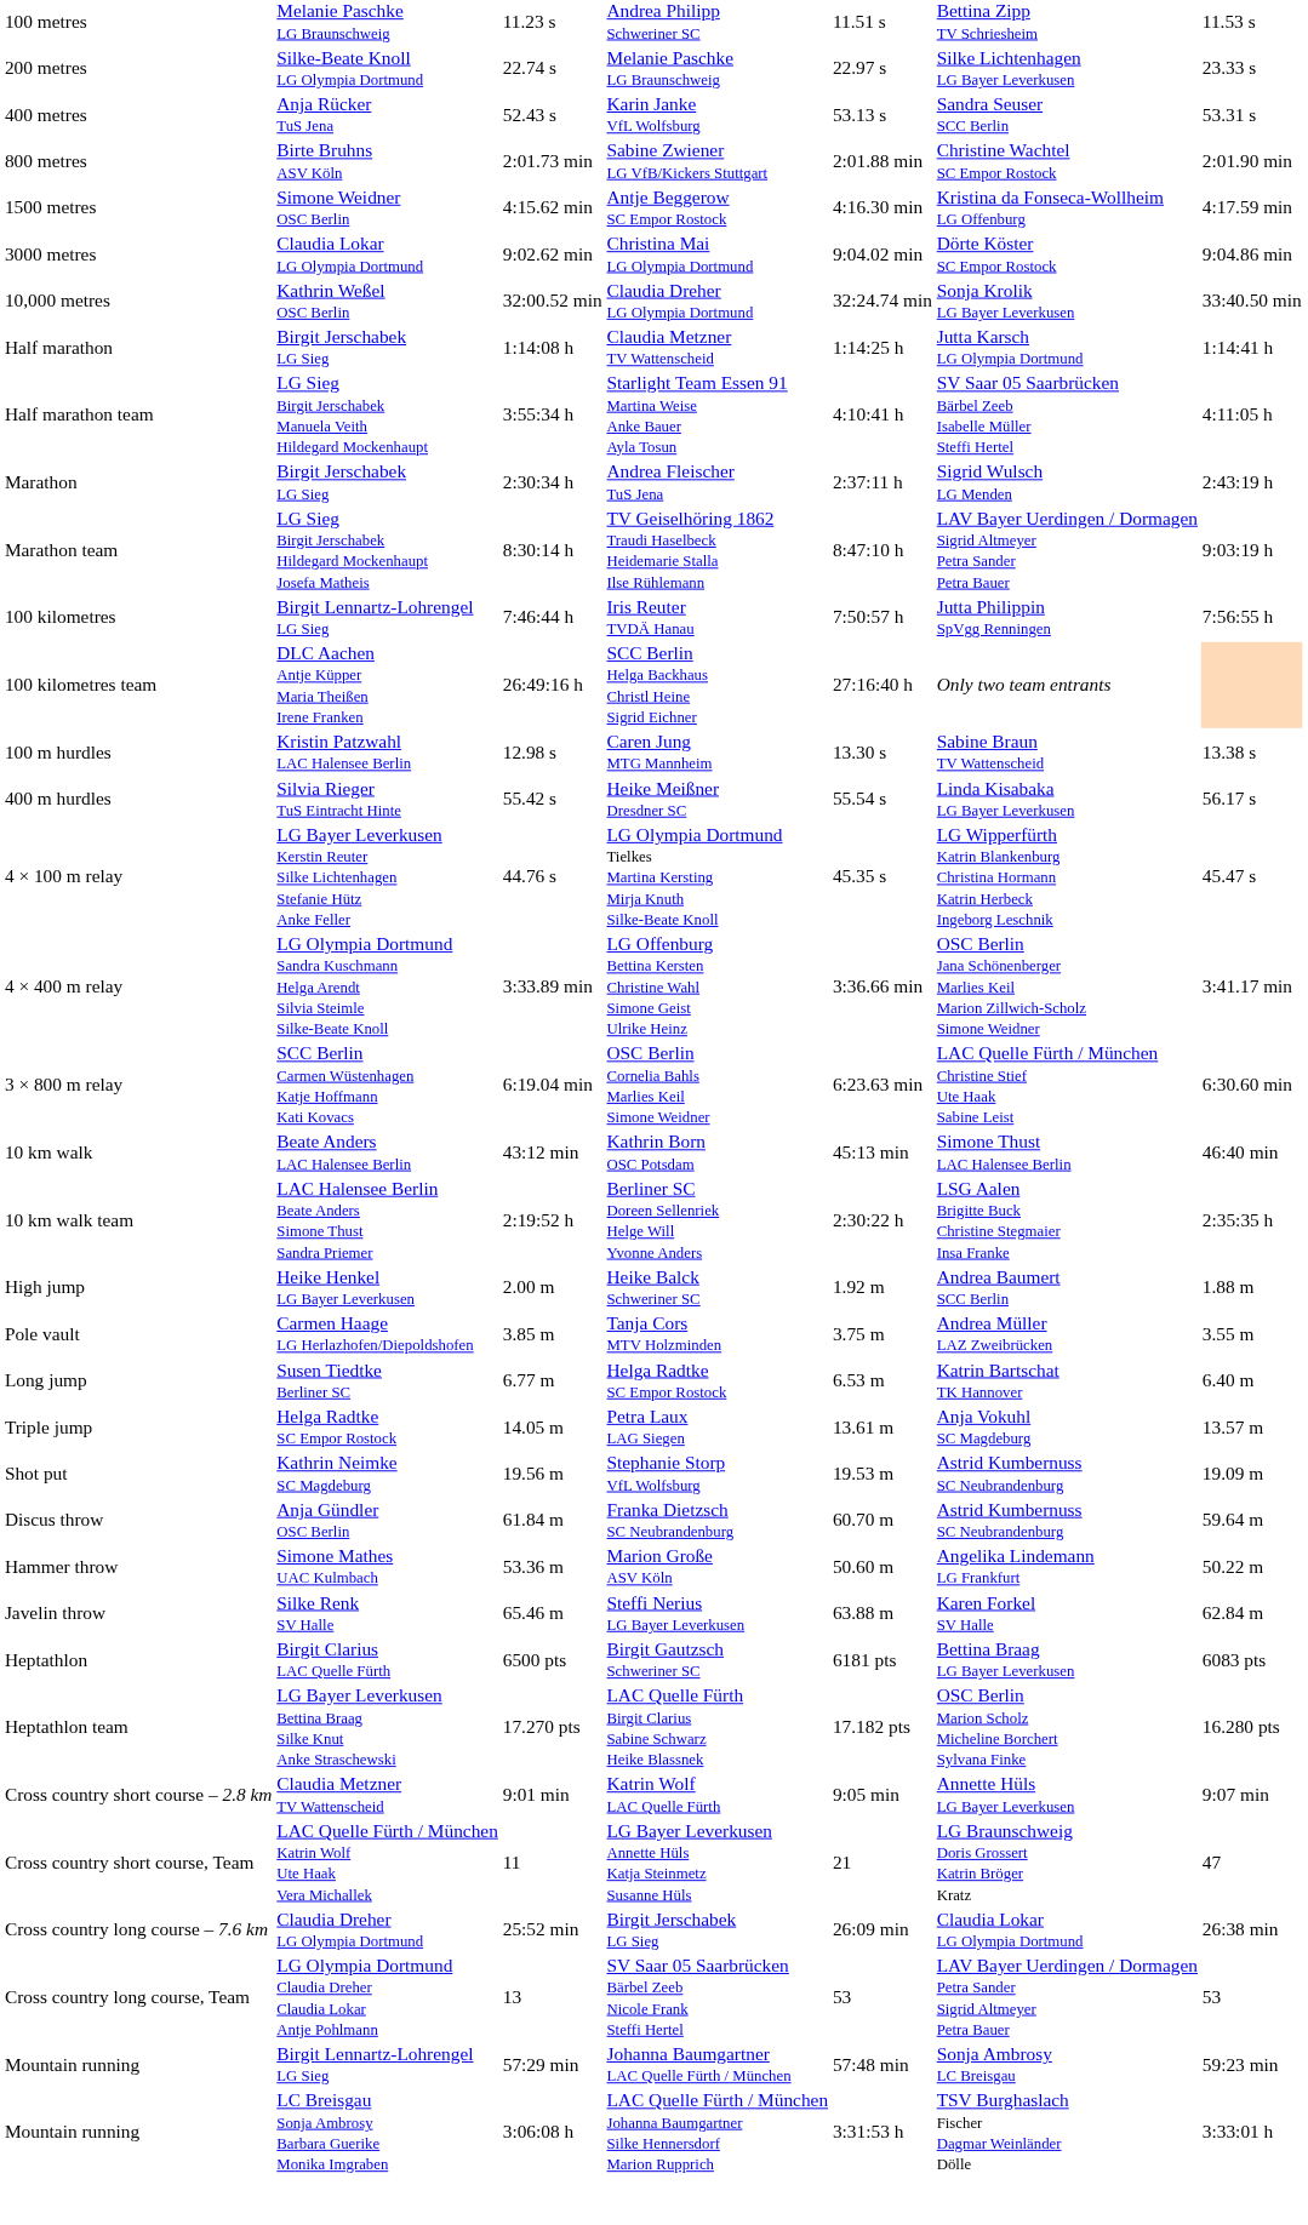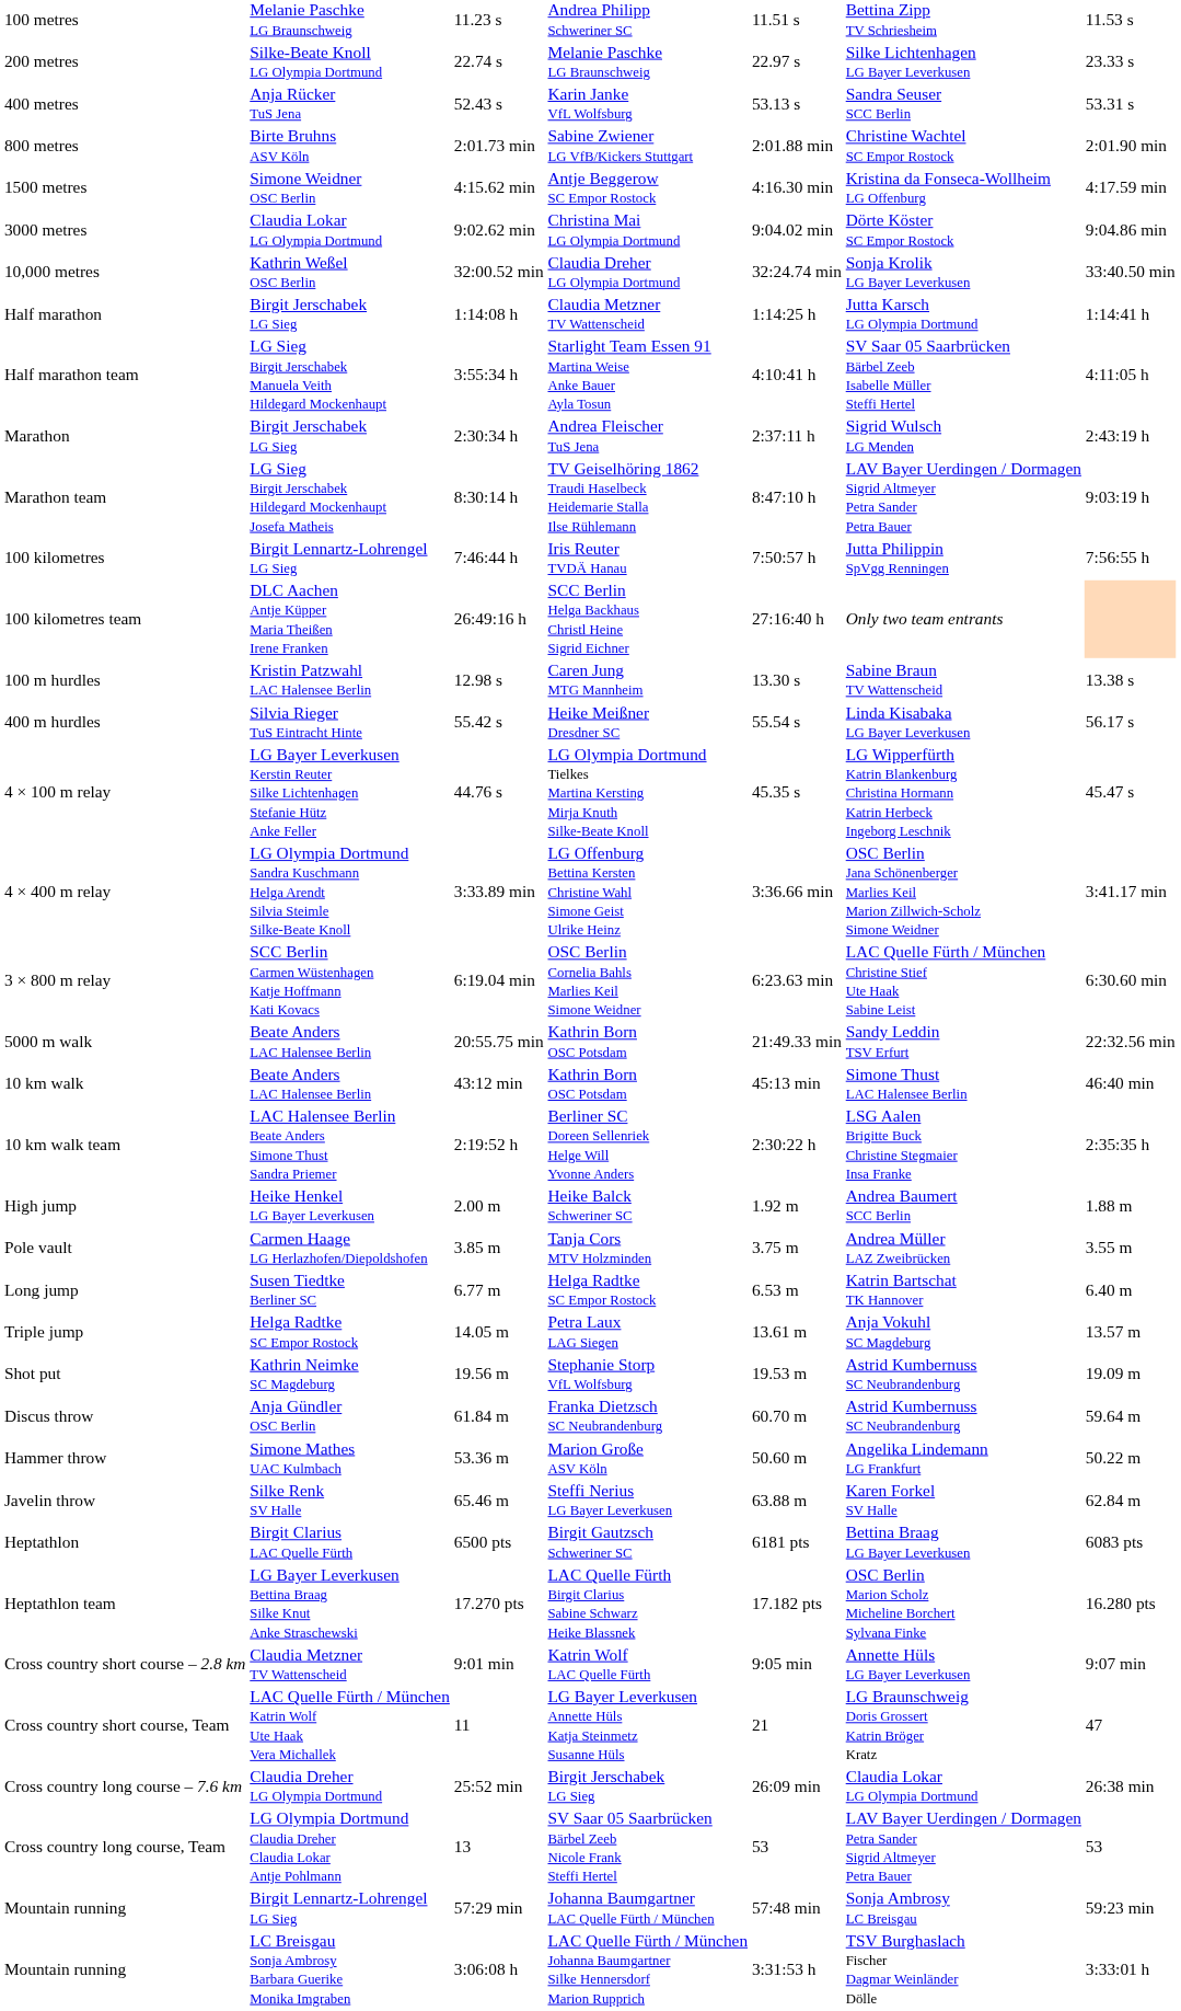+ row: 5000 m walk | Beate Anders LAC Halensee Berlin | 20:55.75 min | Kathrin Born OSC Potsdam | 21:49.33 min | Sandy Leddin TSV Erfurt | 22:32.56 min
